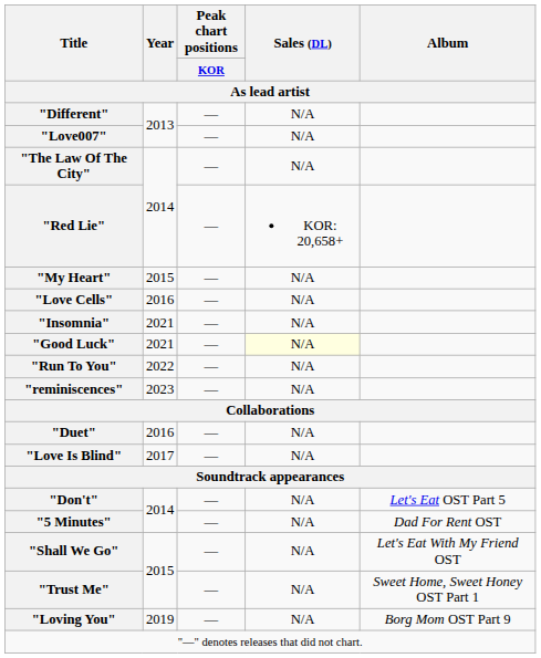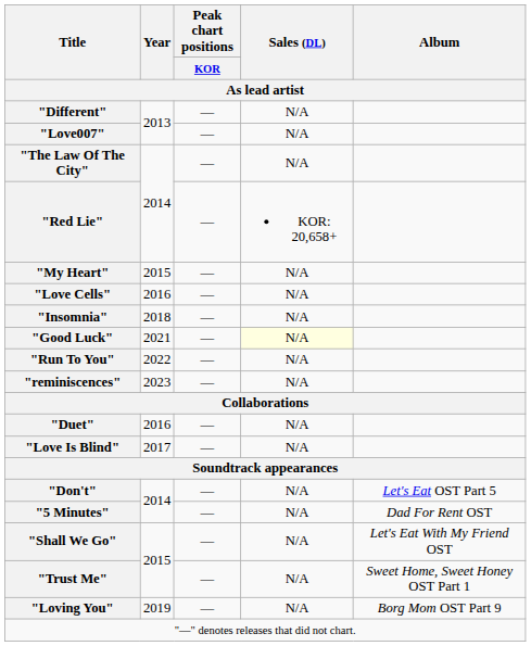"Insomnia" | Year: 2021 -> 2018
